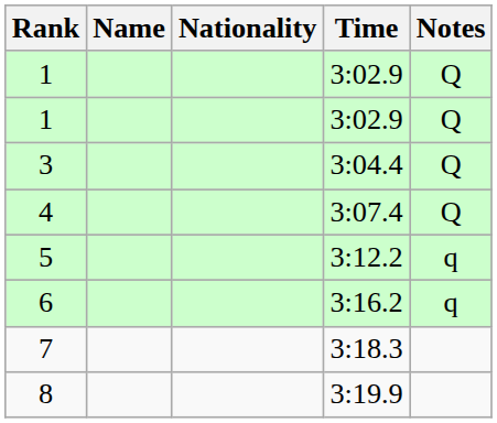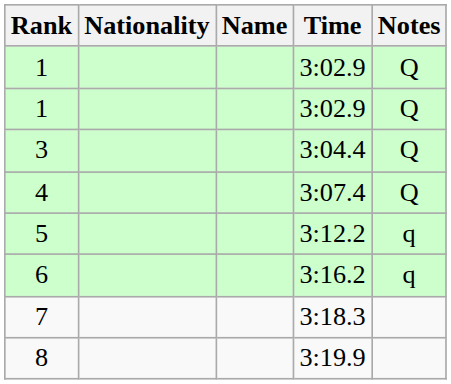columns swapped: Name <-> Nationality
